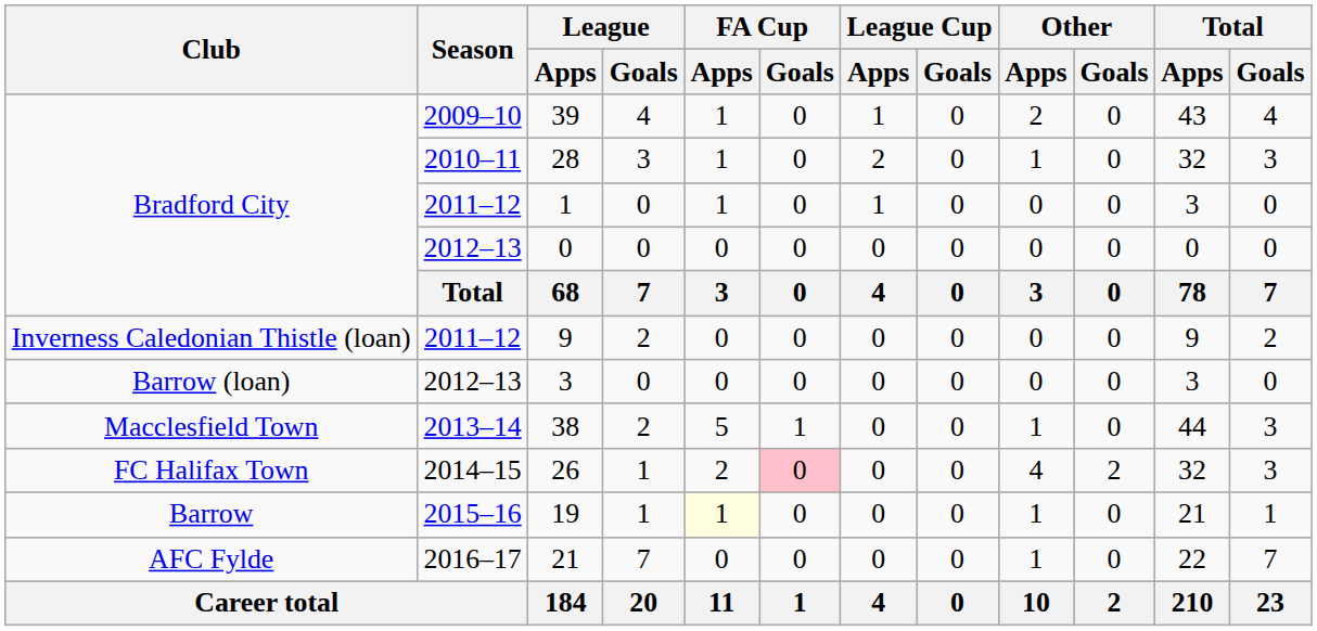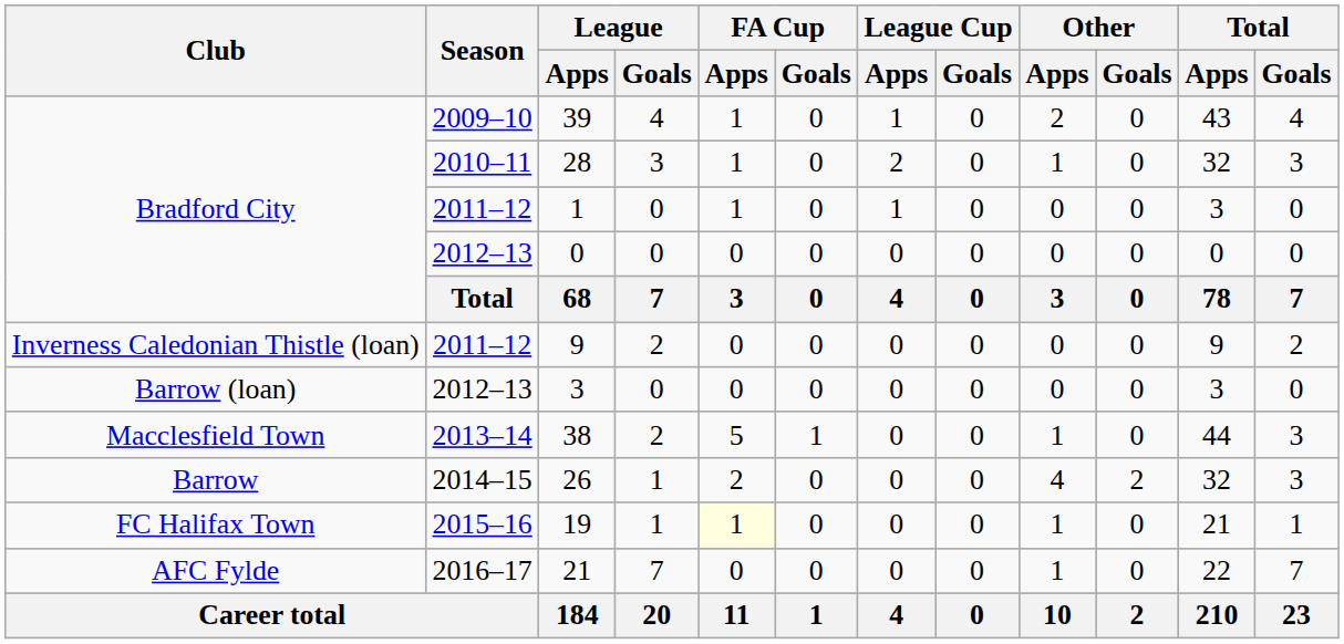26 | Club: FC Halifax Town -> Barrow
26 | FA Cup / Goals: pink background -> no background
19 | Club: Barrow -> FC Halifax Town
